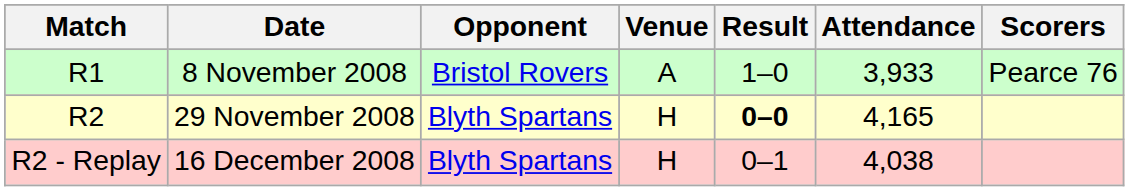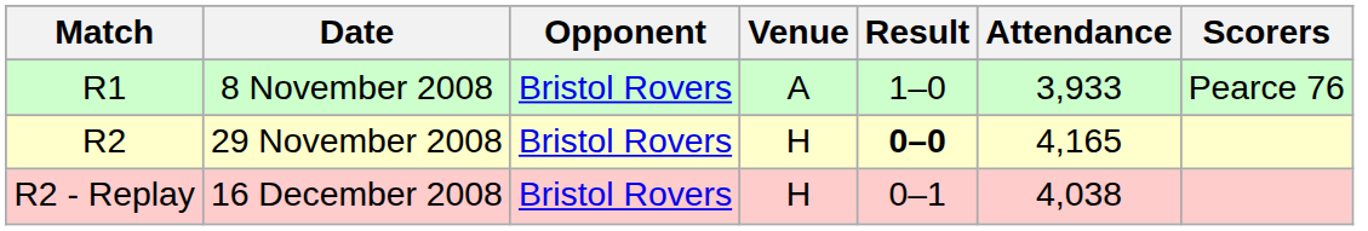29 November 2008 | Opponent: Blyth Spartans -> Bristol Rovers
16 December 2008 | Opponent: Blyth Spartans -> Bristol Rovers
